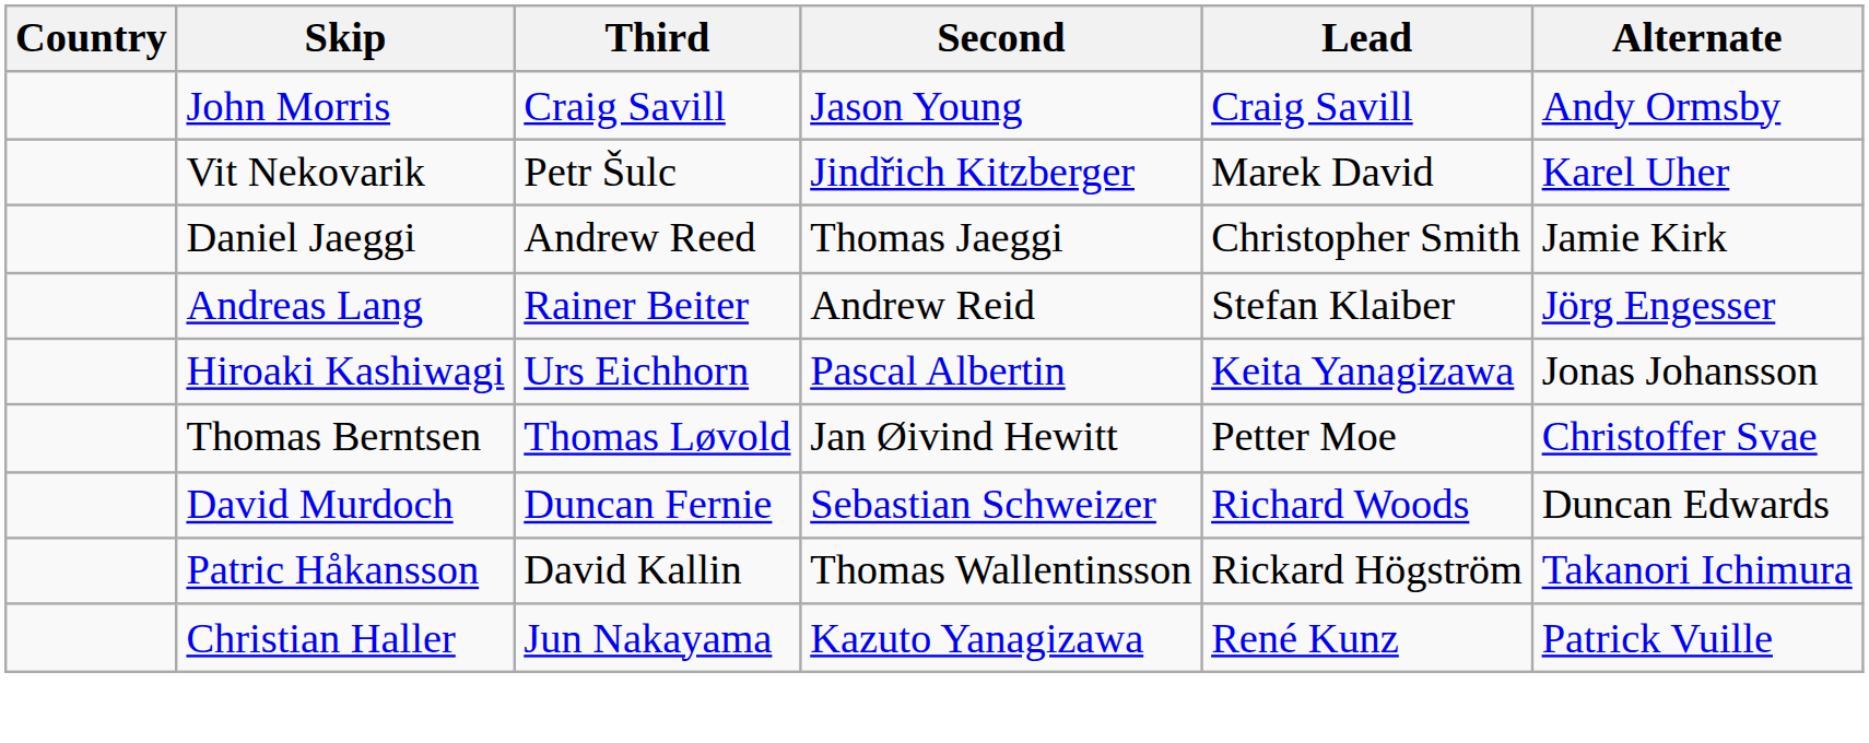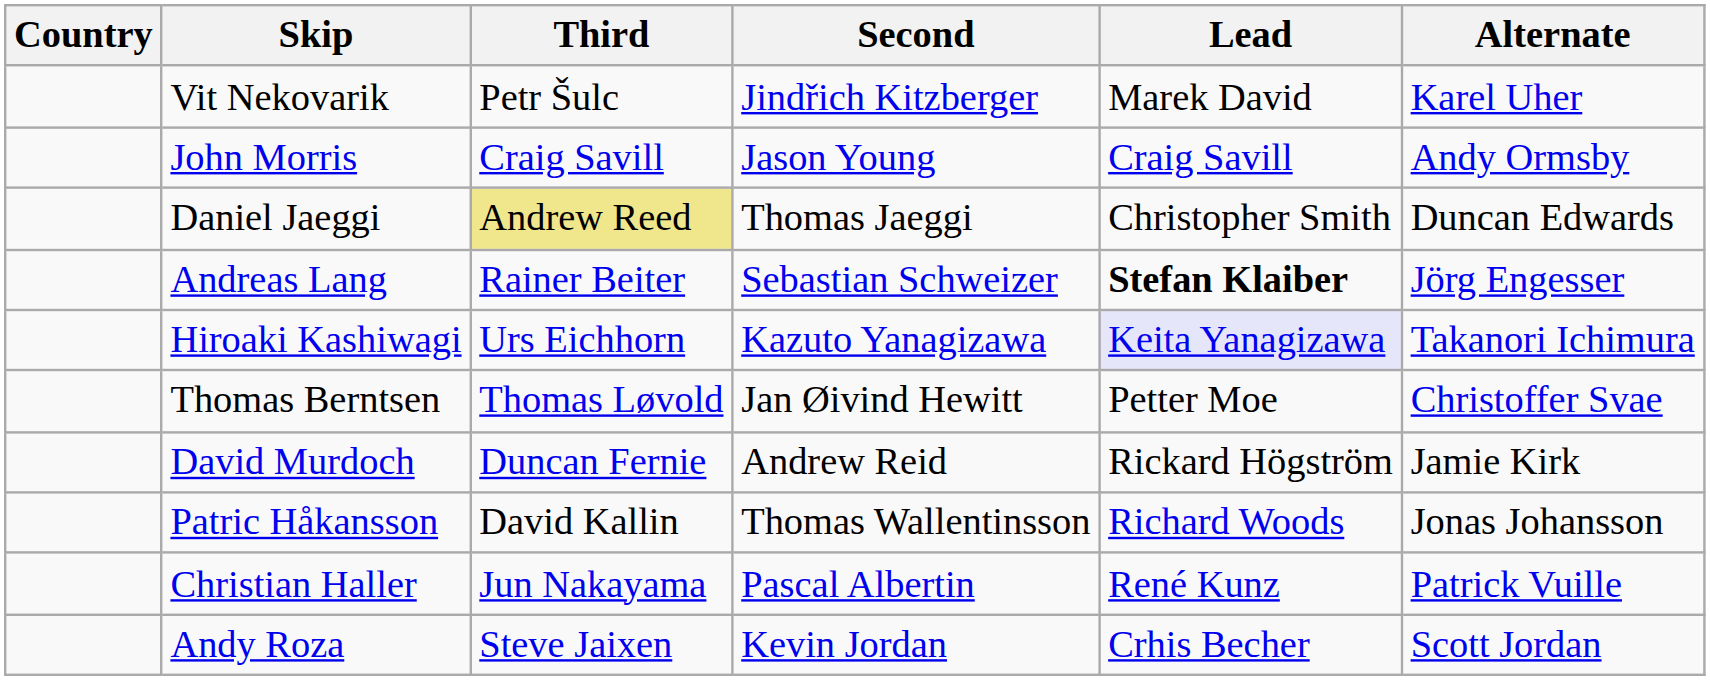rows swapped: John Morris <-> Vit Nekovarik
Daniel Jaeggi | Third: no background -> khaki background
Daniel Jaeggi | Alternate: Jamie Kirk -> Duncan Edwards
Andreas Lang | Second: Andrew Reid -> Sebastian Schweizer
Andreas Lang | Lead: normal -> bold
Hiroaki Kashiwagi | Second: Pascal Albertin -> Kazuto Yanagizawa
Hiroaki Kashiwagi | Lead: no background -> lavender background
Hiroaki Kashiwagi | Alternate: Jonas Johansson -> Takanori Ichimura
David Murdoch | Second: Sebastian Schweizer -> Andrew Reid
David Murdoch | Lead: Richard Woods -> Rickard Högström
David Murdoch | Alternate: Duncan Edwards -> Jamie Kirk
Patric Håkansson | Lead: Rickard Högström -> Richard Woods
Patric Håkansson | Alternate: Takanori Ichimura -> Jonas Johansson
Christian Haller | Second: Kazuto Yanagizawa -> Pascal Albertin
+ row: Andy Roza | Steve Jaixen | Kevin Jordan | Crhis Becher | Scott Jordan
